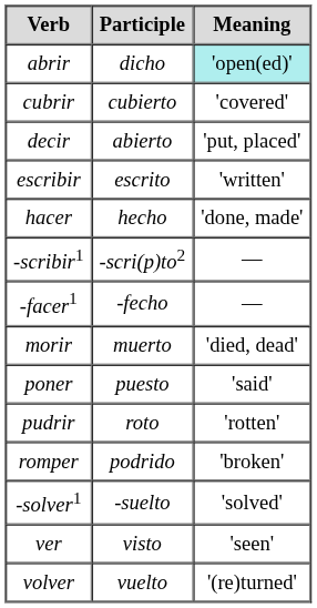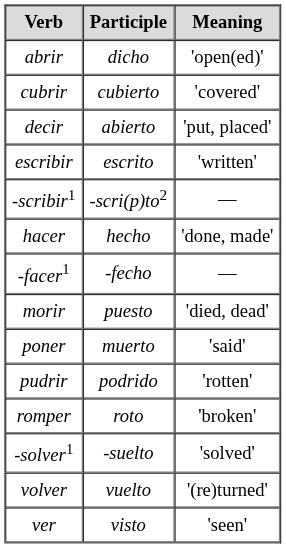abrir | Meaning: paleturquoise background -> no background
rows swapped: -scribir1 <-> hacer
morir | Participle: muerto -> puesto
poner | Participle: puesto -> muerto
pudrir | Participle: roto -> podrido
romper | Participle: podrido -> roto
rows swapped: ver <-> volver
